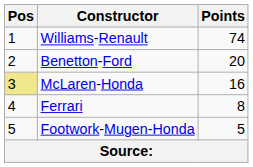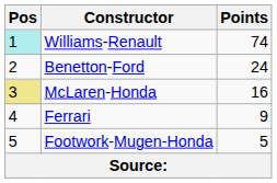Williams-Renault | Pos: no background -> paleturquoise background
Benetton-Ford | Points: 20 -> 24
Ferrari | Points: 8 -> 9
